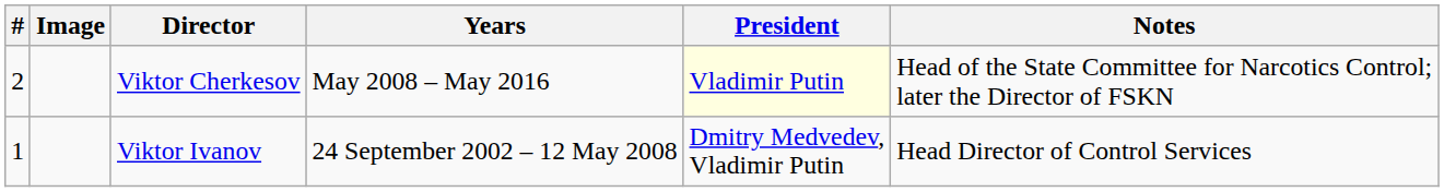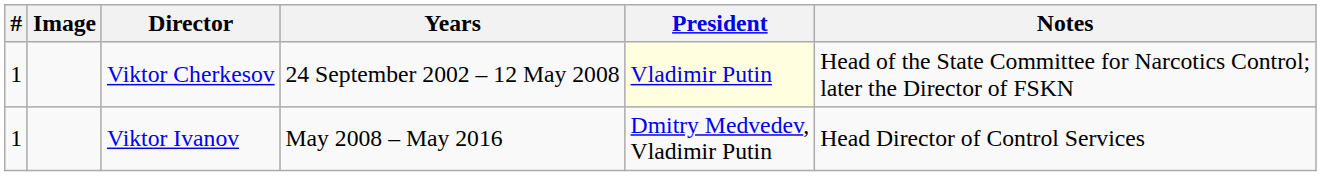Viktor Cherkesov | #: 2 -> 1
Viktor Cherkesov | Years: May 2008 – May 2016 -> 24 September 2002 – 12 May 2008
Viktor Ivanov | Years: 24 September 2002 – 12 May 2008 -> May 2008 – May 2016
